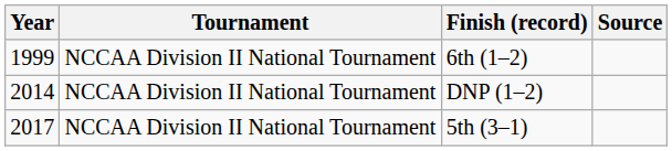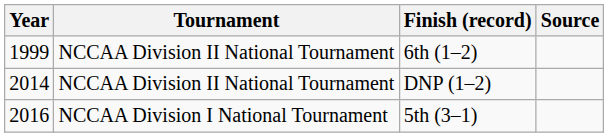5th (3–1) | Year: 2017 -> 2016
5th (3–1) | Tournament: NCCAA Division II National Tournament -> NCCAA Division I National Tournament
